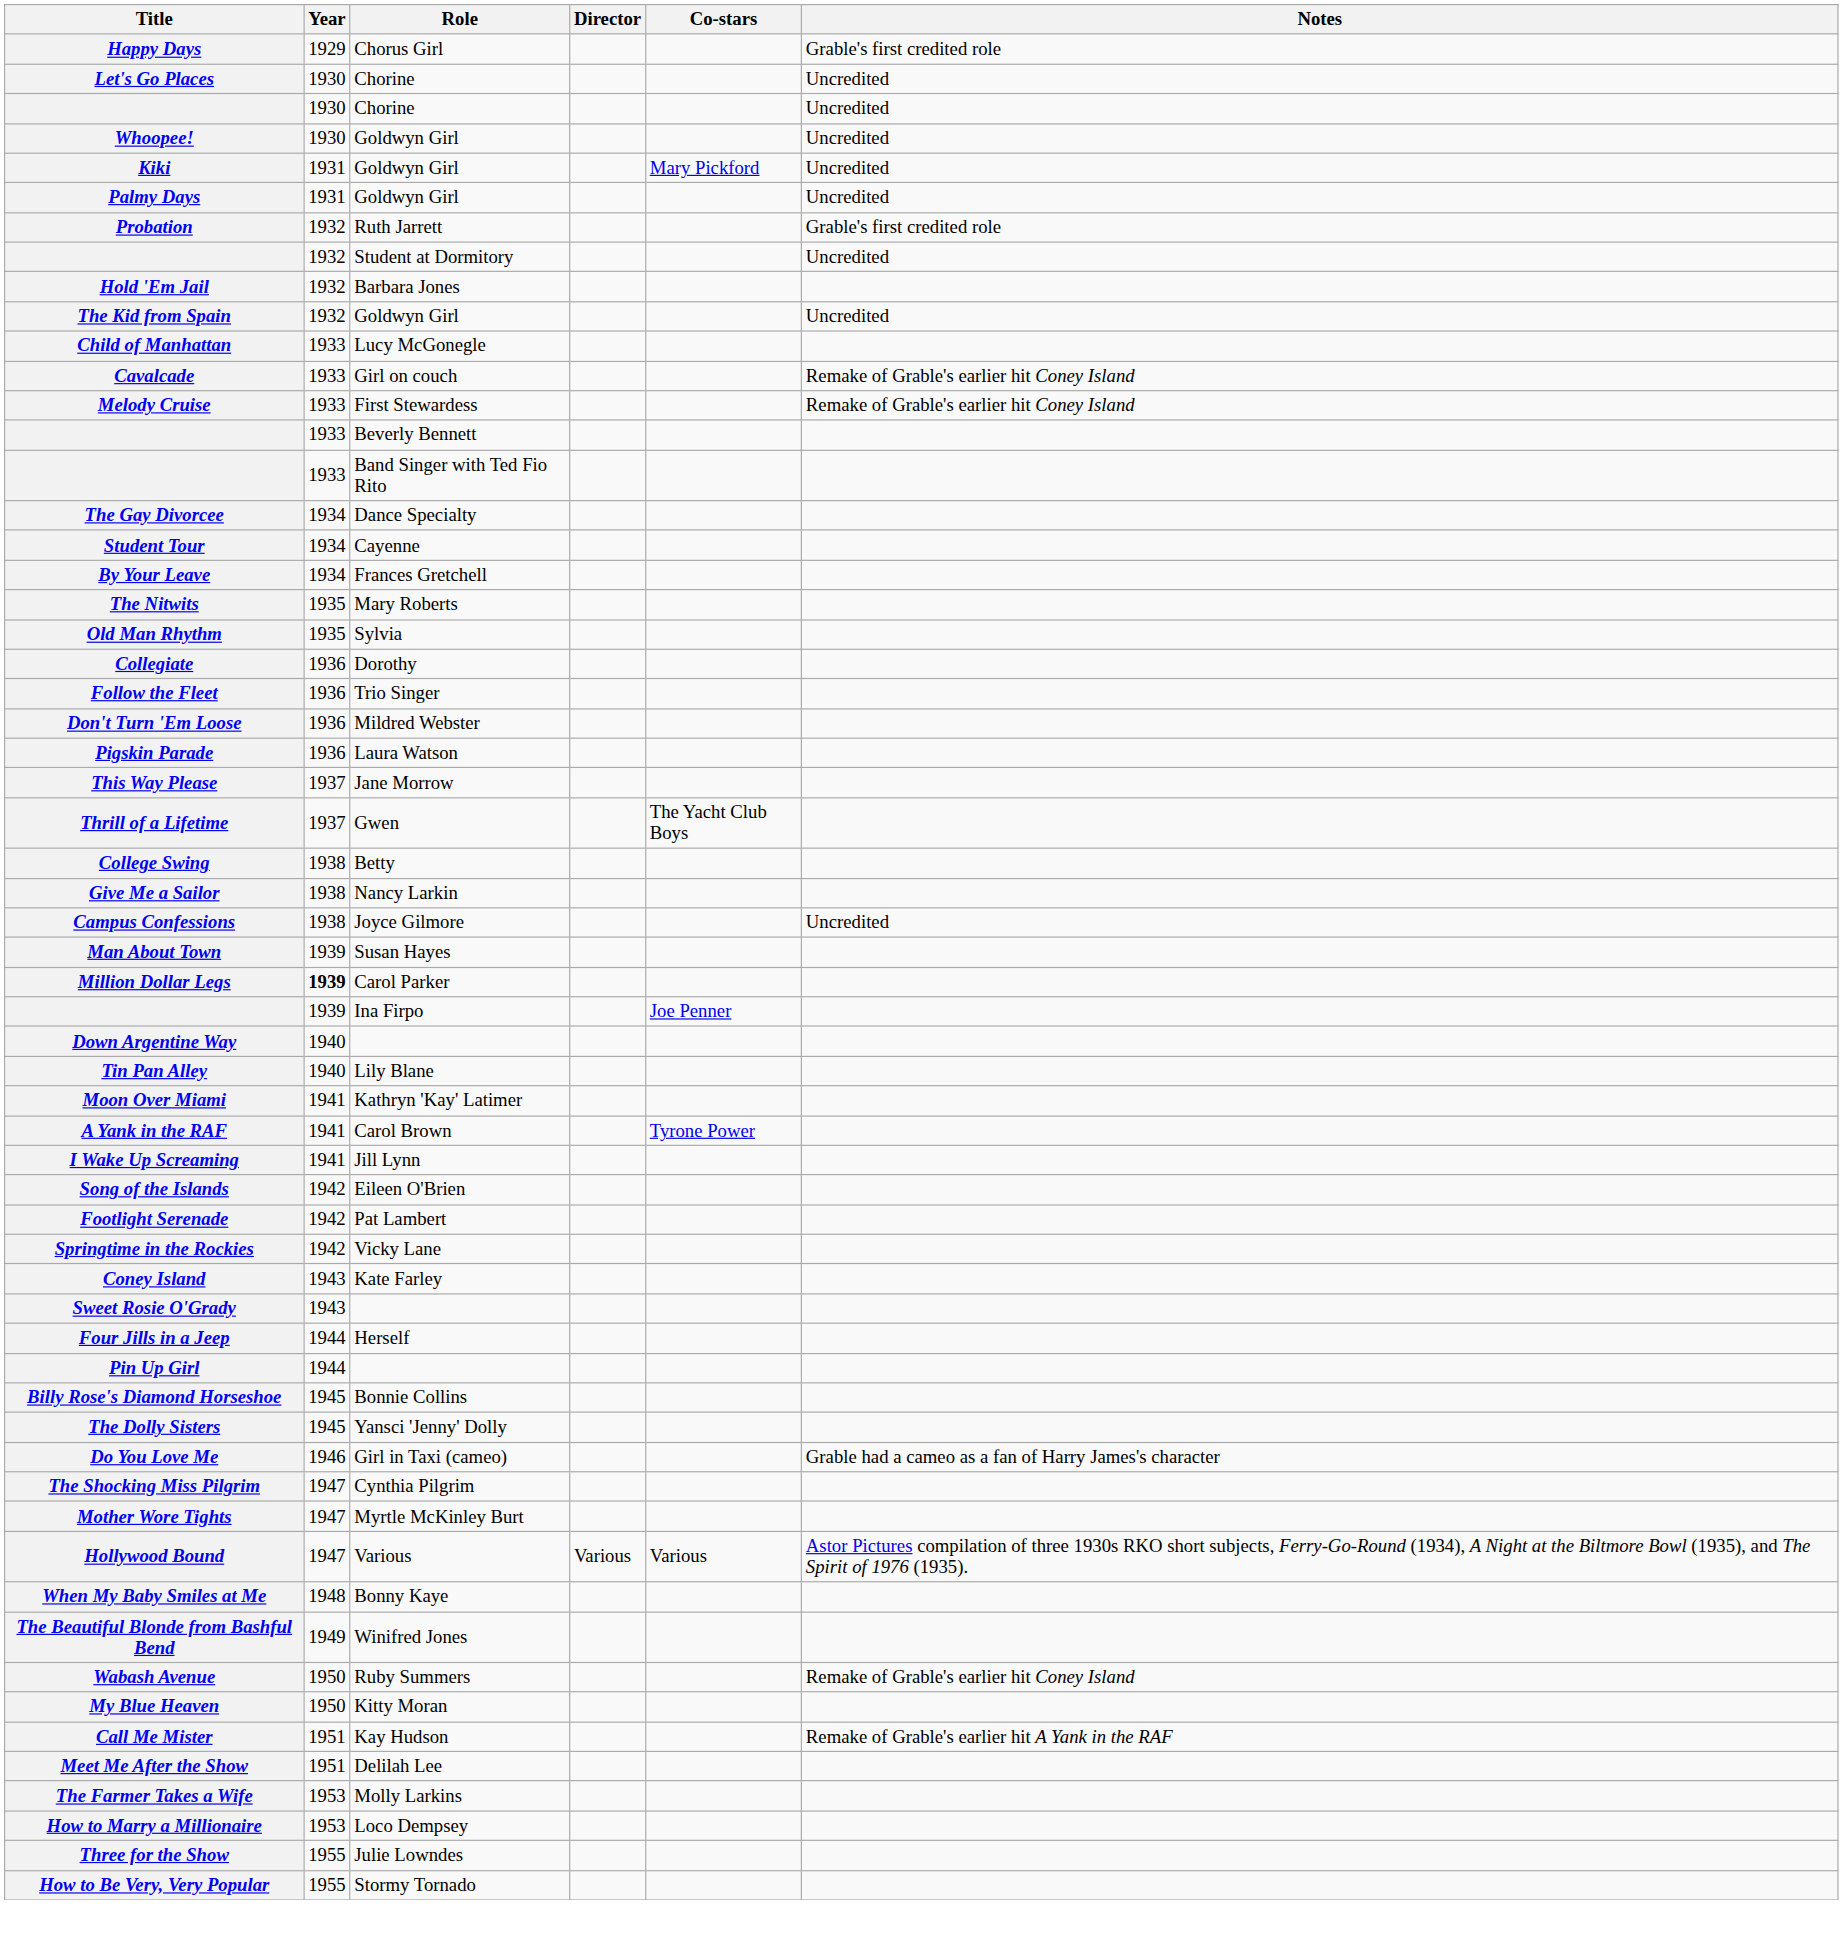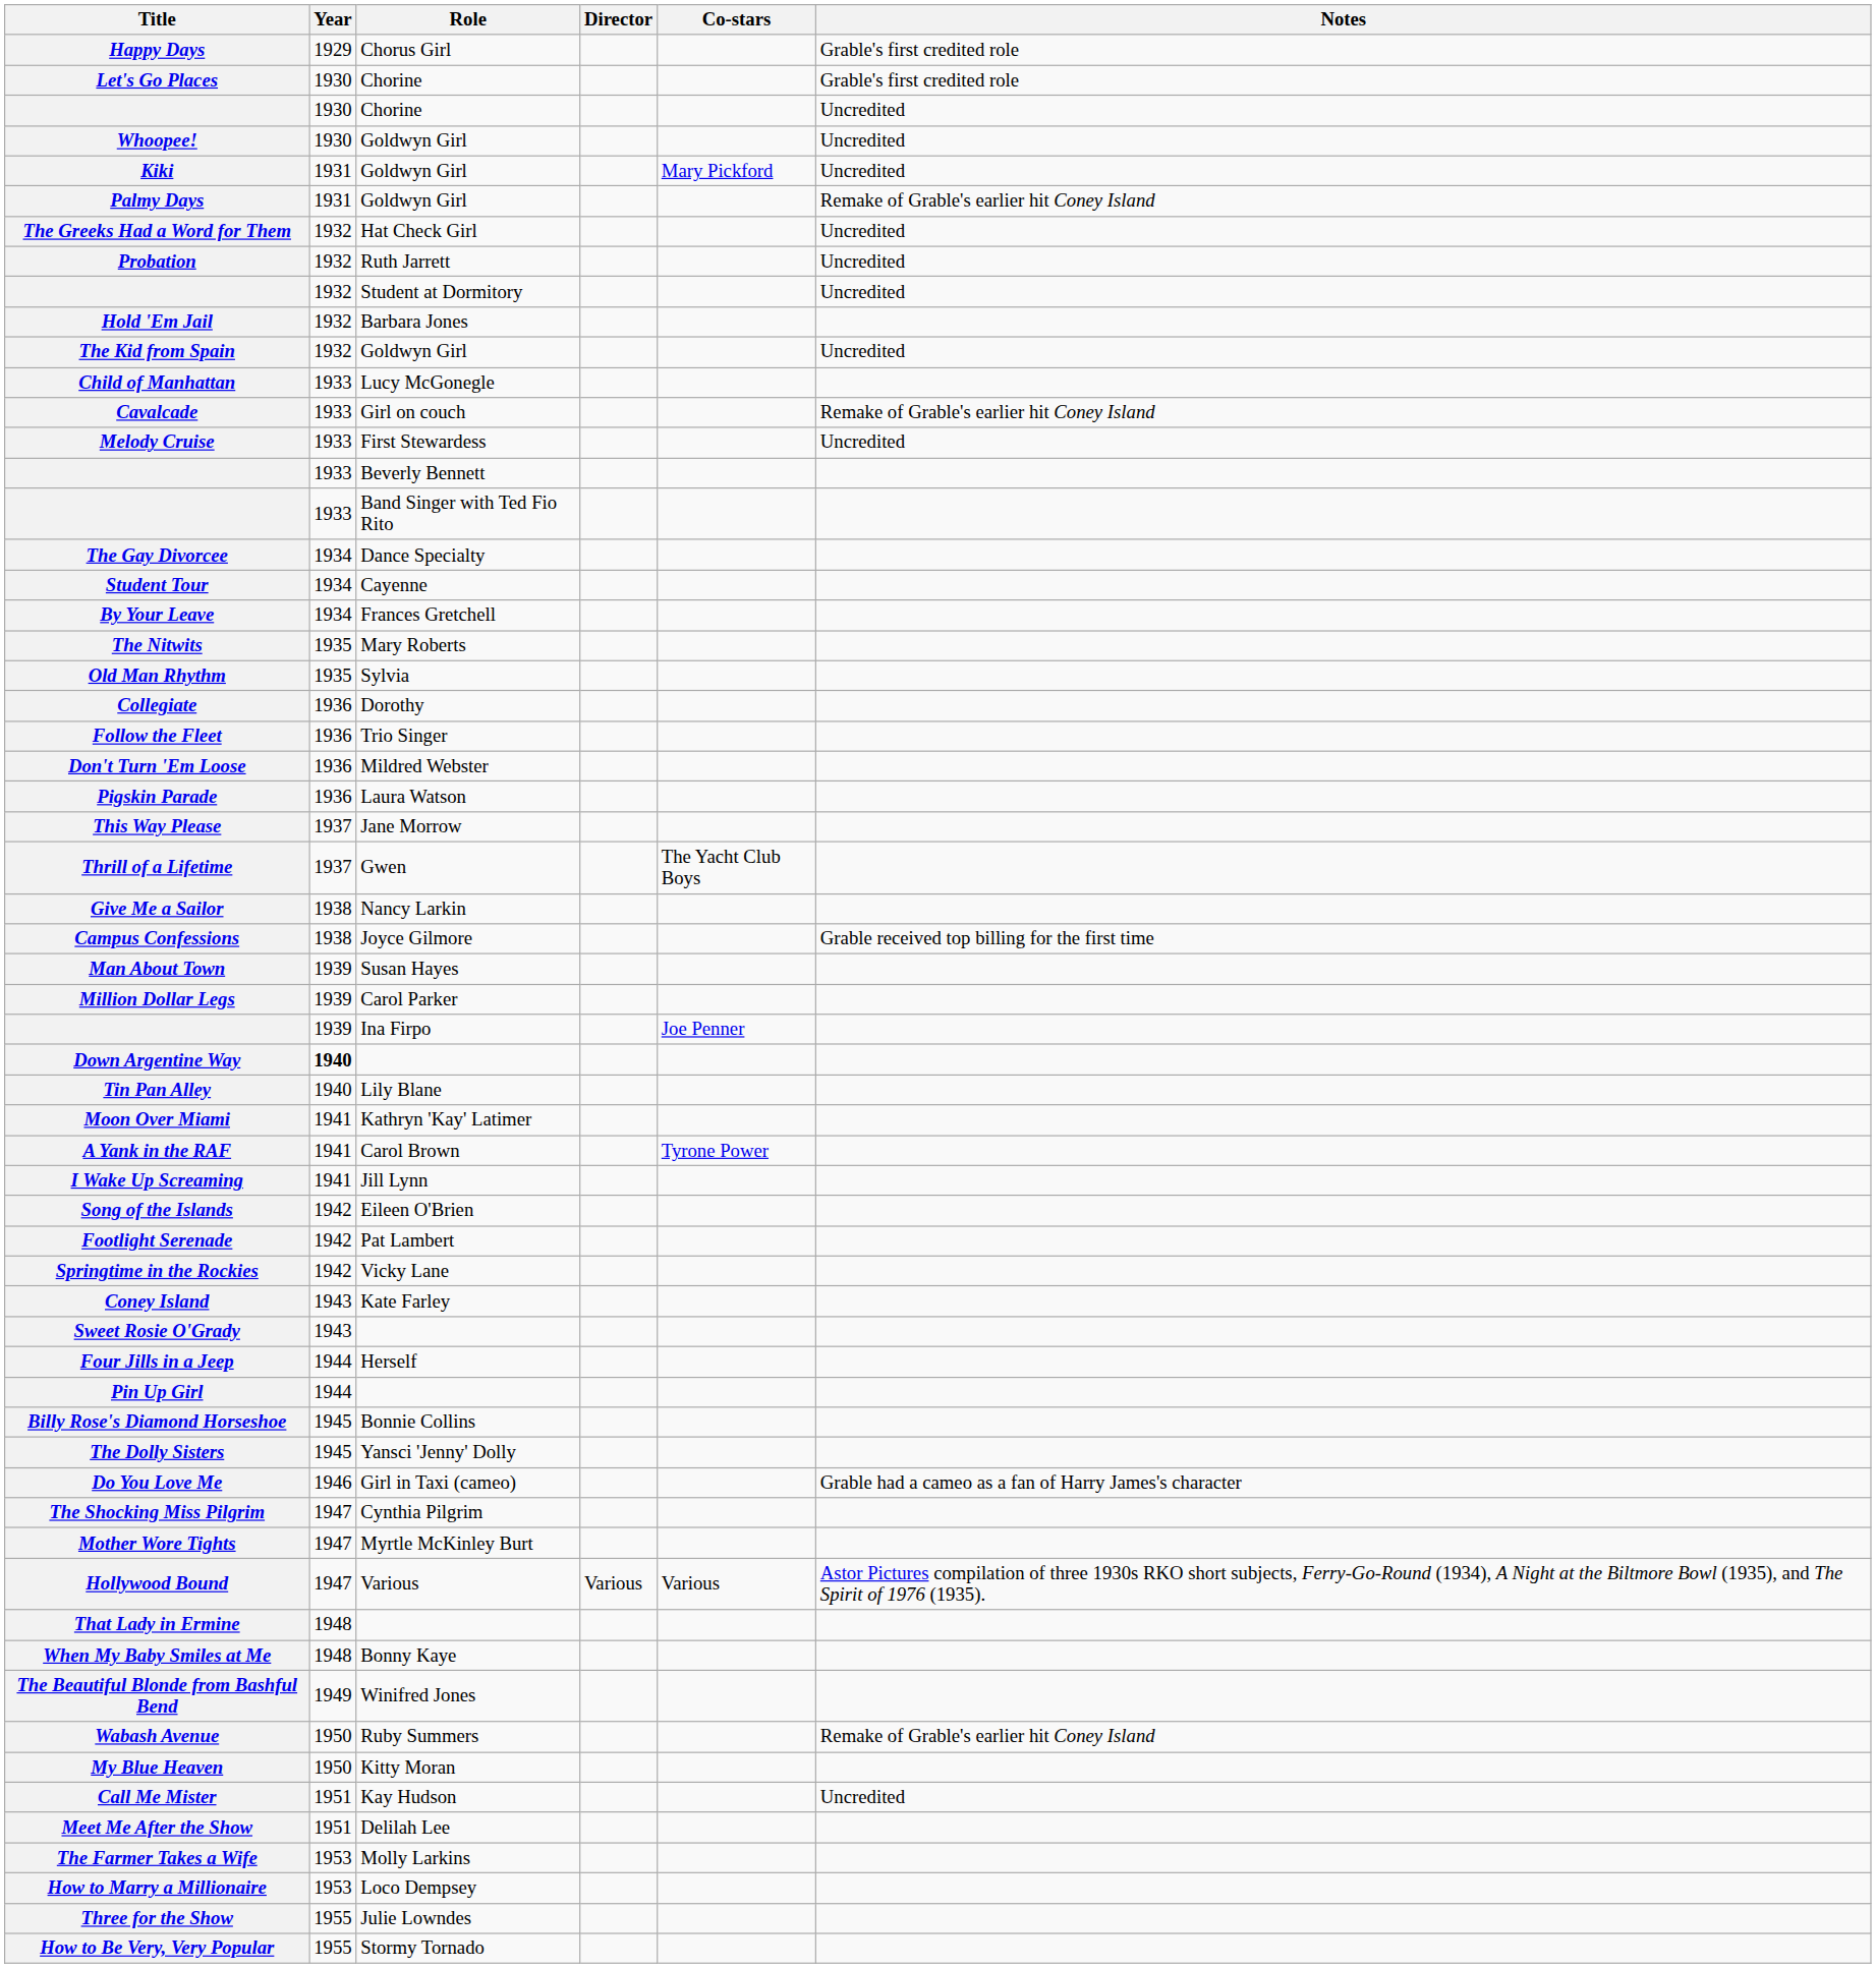Let's Go Places | Notes: Uncredited -> Grable's first credited role
Palmy Days | Notes: Uncredited -> Remake of Grable's earlier hit Coney Island
+ row: The Greeks Had a Word for Them | 1932 | Hat Check Girl | Uncredited
Probation | Notes: Grable's first credited role -> Uncredited
Melody Cruise | Notes: Remake of Grable's earlier hit Coney Island -> Uncredited
- row: College Swing | 1938 | Betty
Campus Confessions | Notes: Uncredited -> Grable received top billing for the first time
Million Dollar Legs | Year: bold -> normal
Down Argentine Way | Year: normal -> bold
+ row: That Lady in Ermine | 1948
Call Me Mister | Notes: Remake of Grable's earlier hit A Yank in the RAF -> Uncredited
